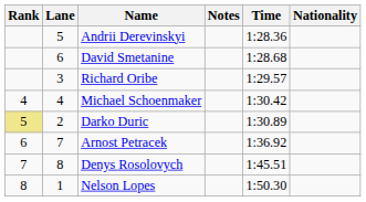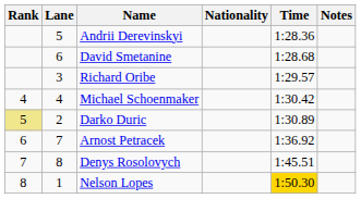columns swapped: Nationality <-> Notes
Nelson Lopes | Time: no background -> gold background
